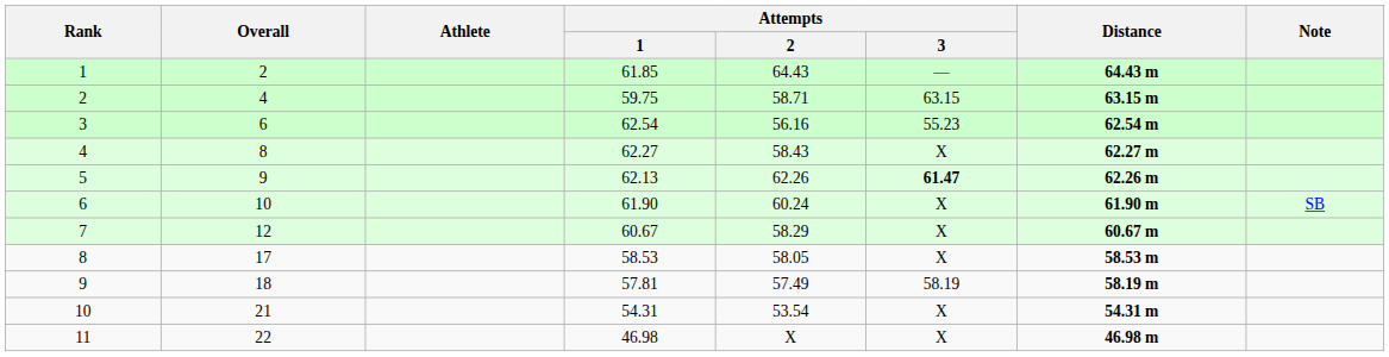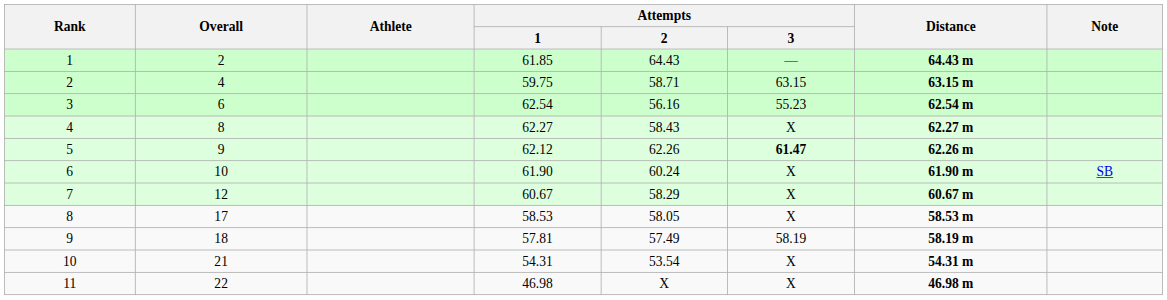5 | Attempts / 1: 62.13 -> 62.12
